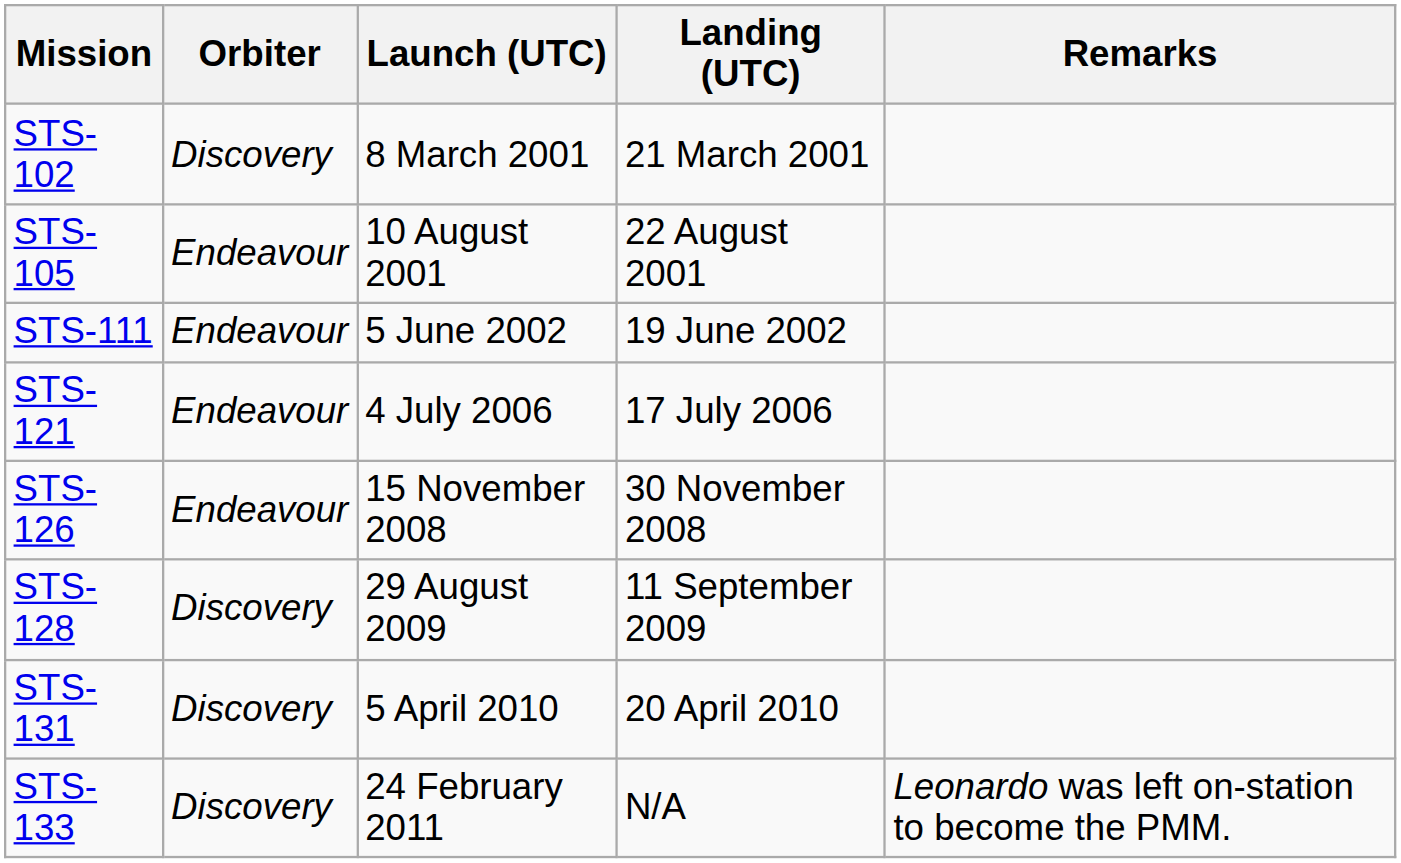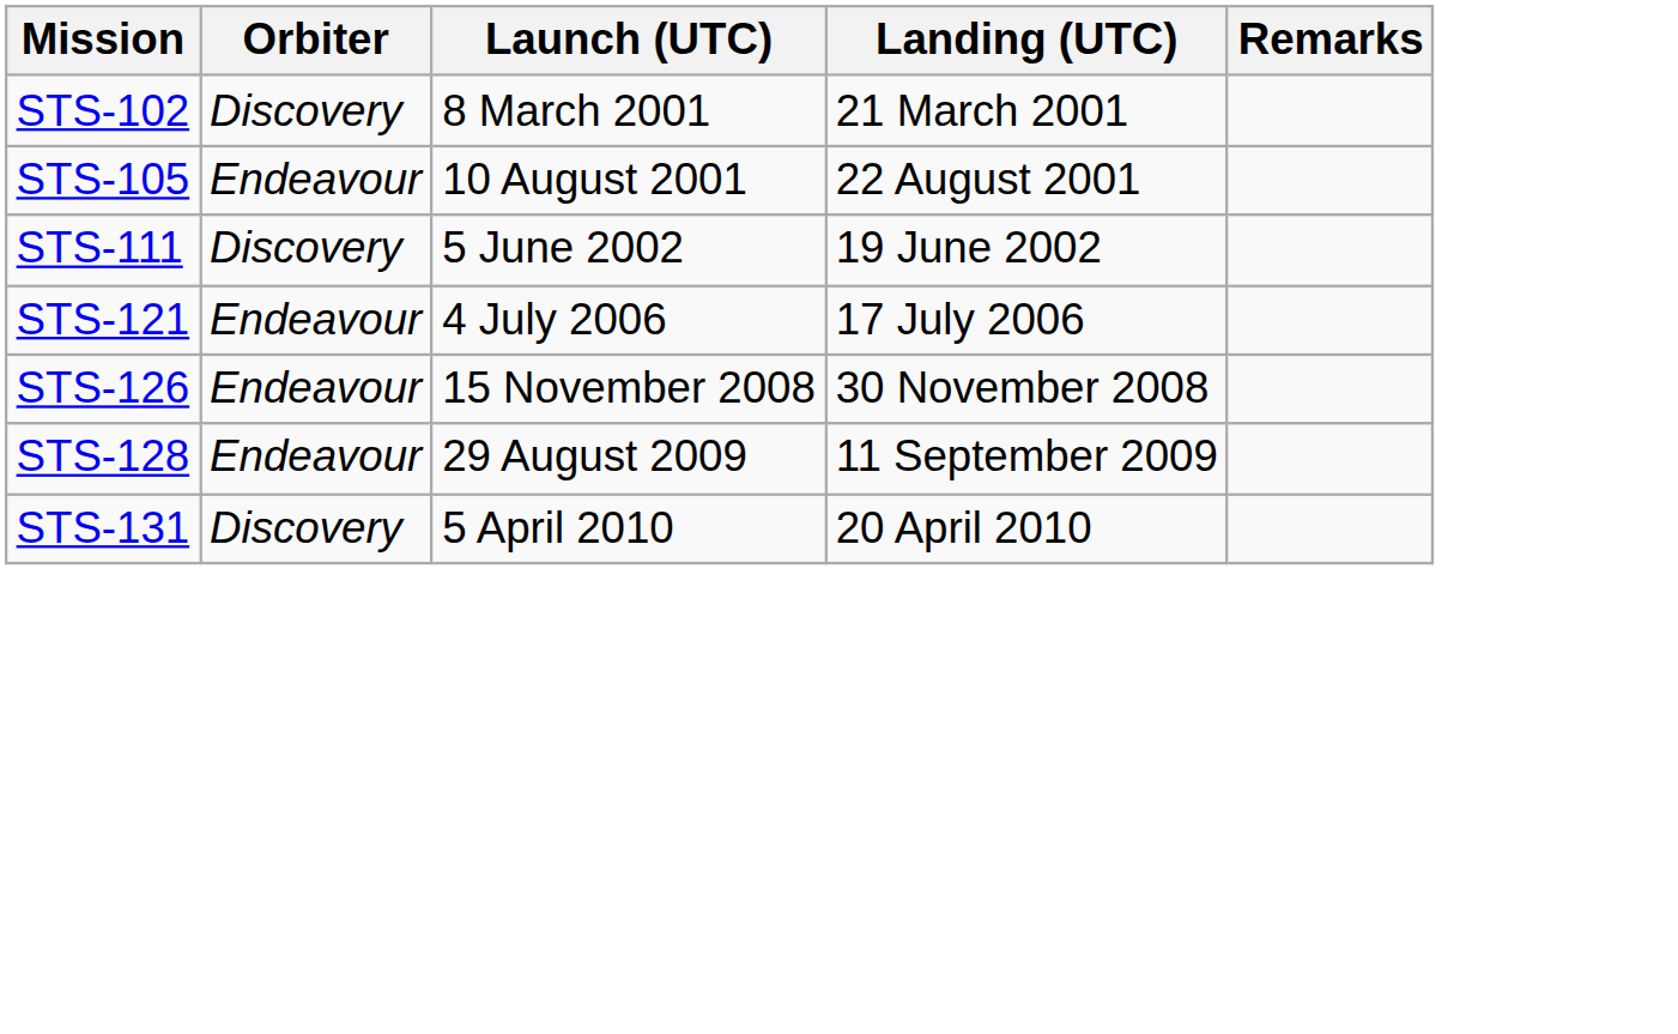STS-111 | Orbiter: Endeavour -> Discovery
STS-128 | Orbiter: Discovery -> Endeavour
- row: STS-133 | Discovery | 24 February 2011 | N/A | Leonardo was left on-station to become the PMM.
